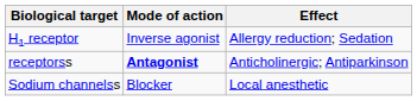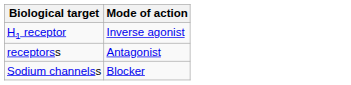- column: Effect | Allergy reduction; Sedation | Anticholinergic; Antiparkinson | Local anesthetic
receptorss | Mode of action: bold -> normal
